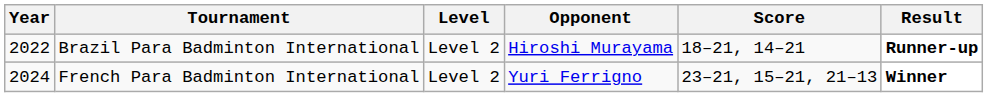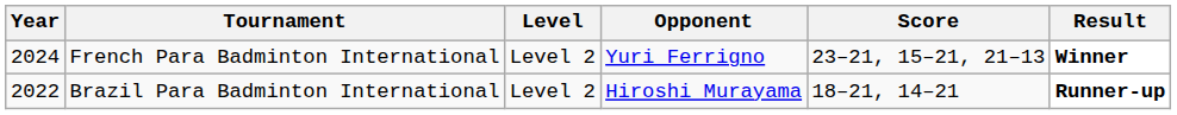rows swapped: Brazil Para Badminton International <-> French Para Badminton International
